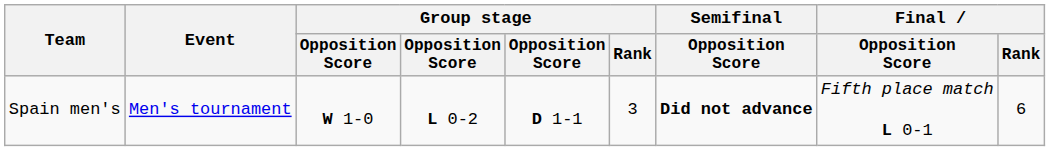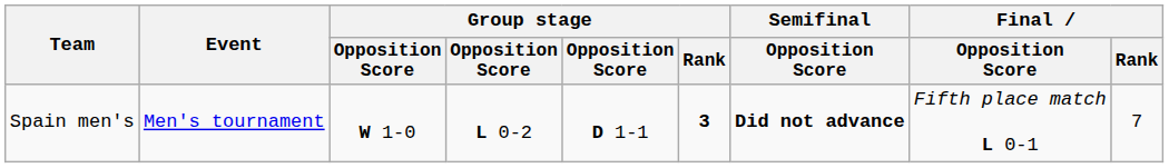Spain men's | Group stage / Rank: normal -> bold
Spain men's | Final / Rank: 6 -> 7
